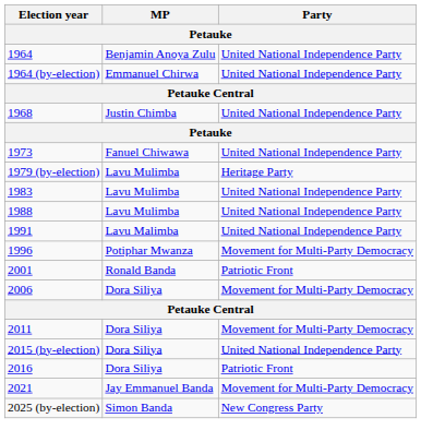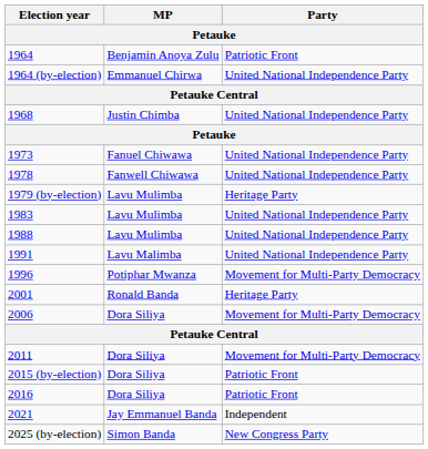1964 | Party: United National Independence Party -> Patriotic Front
+ row: 1978 | Fanwell Chiwawa | United National Independence Party
2001 | Party: Patriotic Front -> Heritage Party
2015 (by-election) | Party: United National Independence Party -> Patriotic Front
2021 | Party: Movement for Multi-Party Democracy -> Independent
